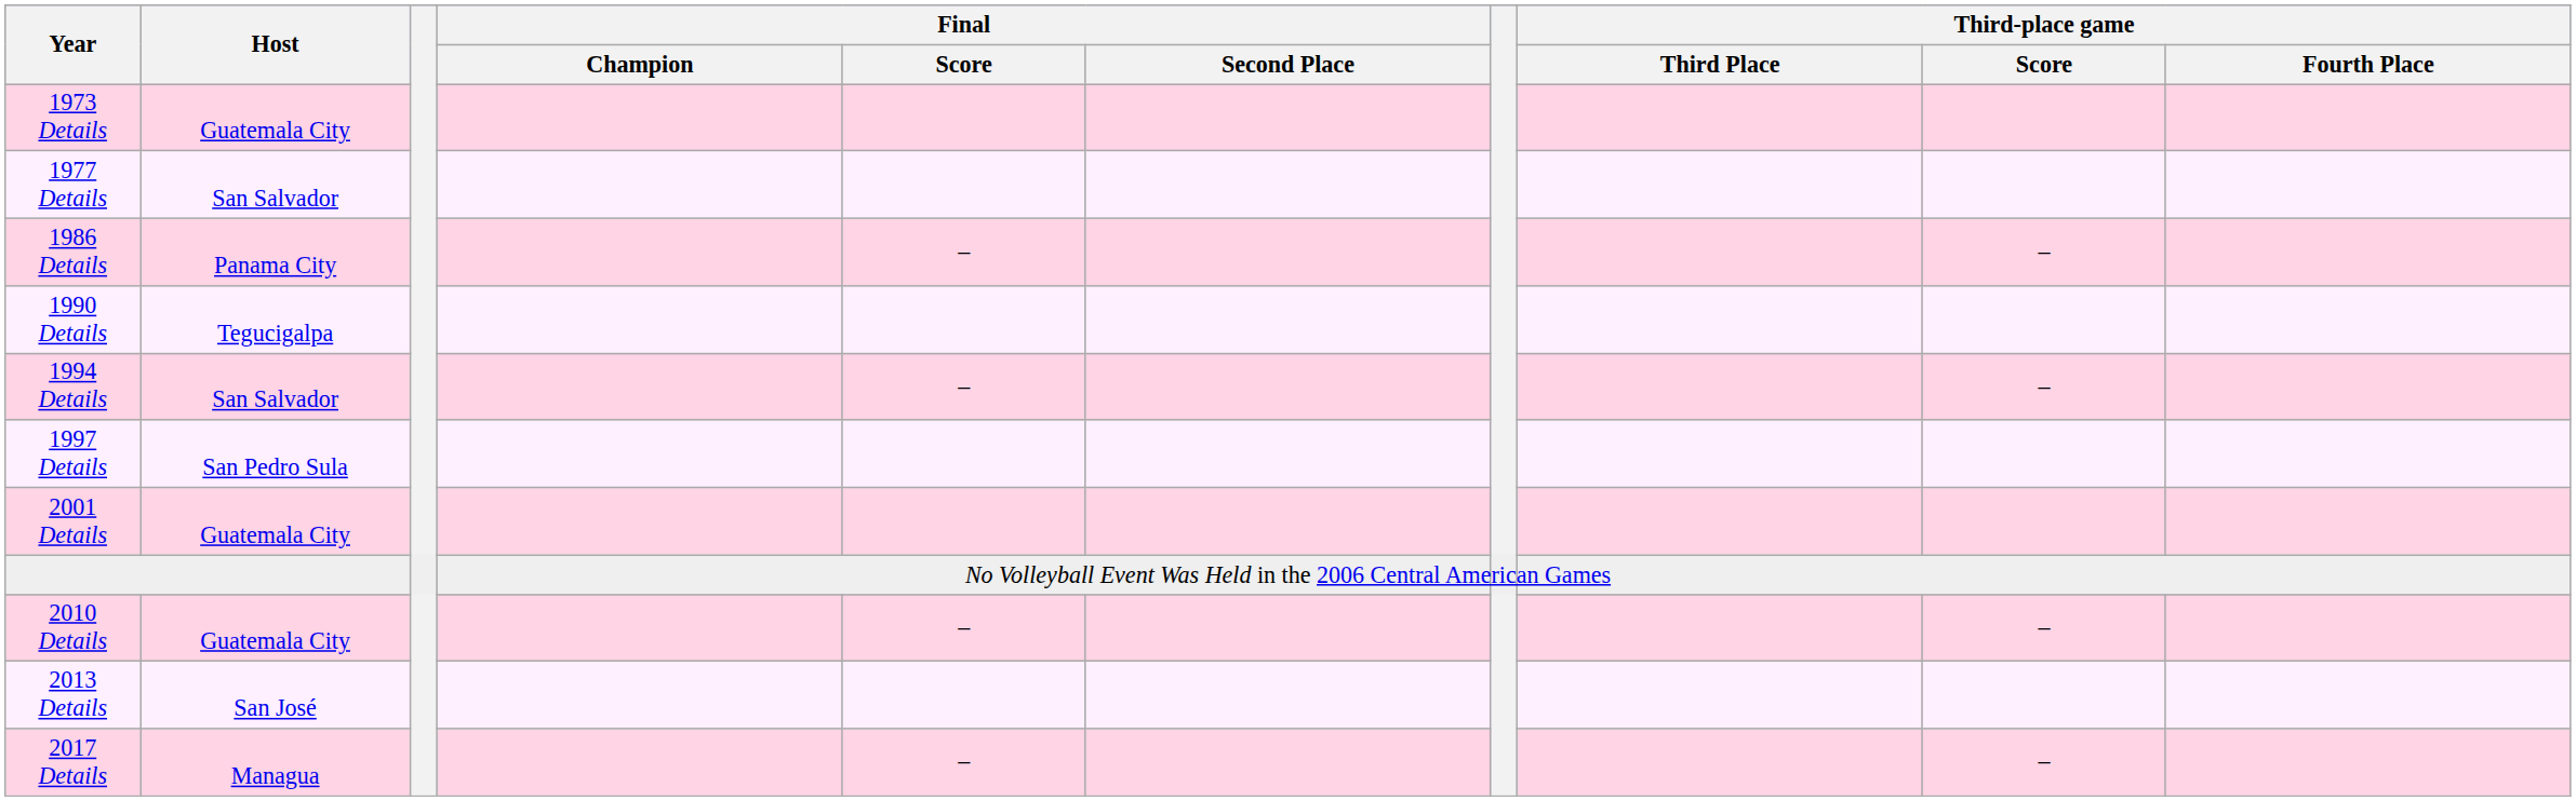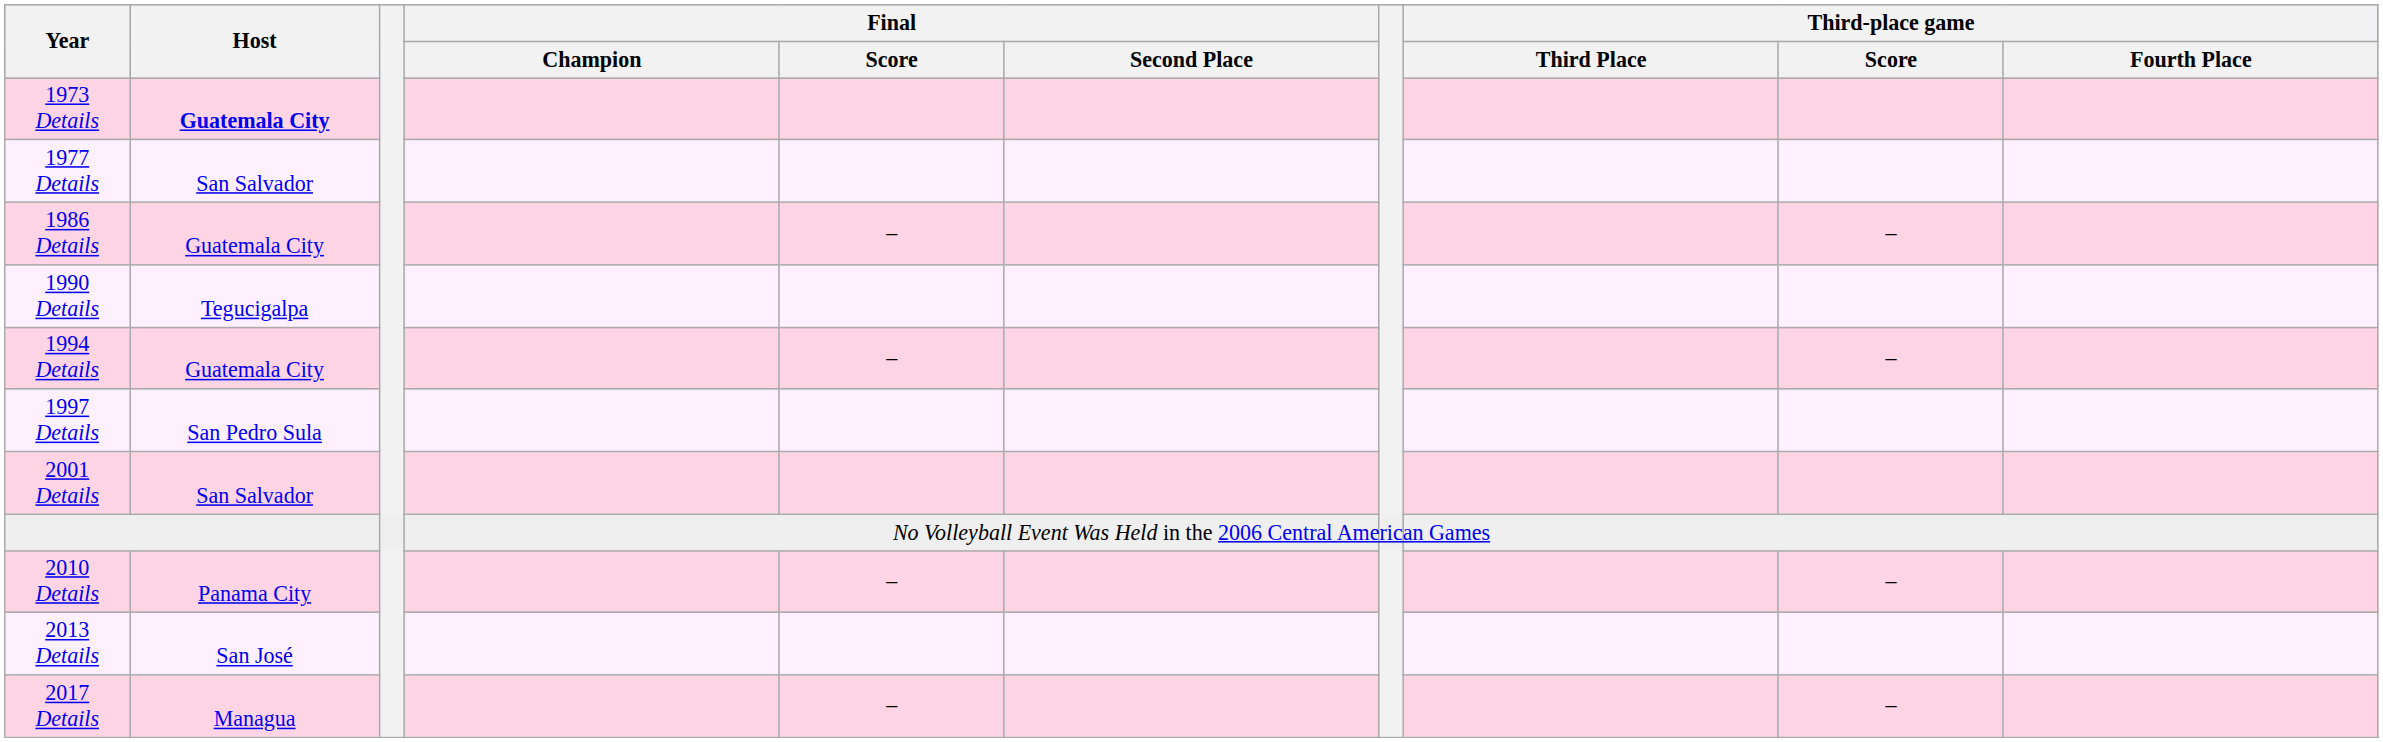1973 Details | Host: normal -> bold
1986 Details | Host: Panama City -> Guatemala City
1994 Details | Host: San Salvador -> Guatemala City
2001 Details | Host: Guatemala City -> San Salvador
2010 Details | Host: Guatemala City -> Panama City
